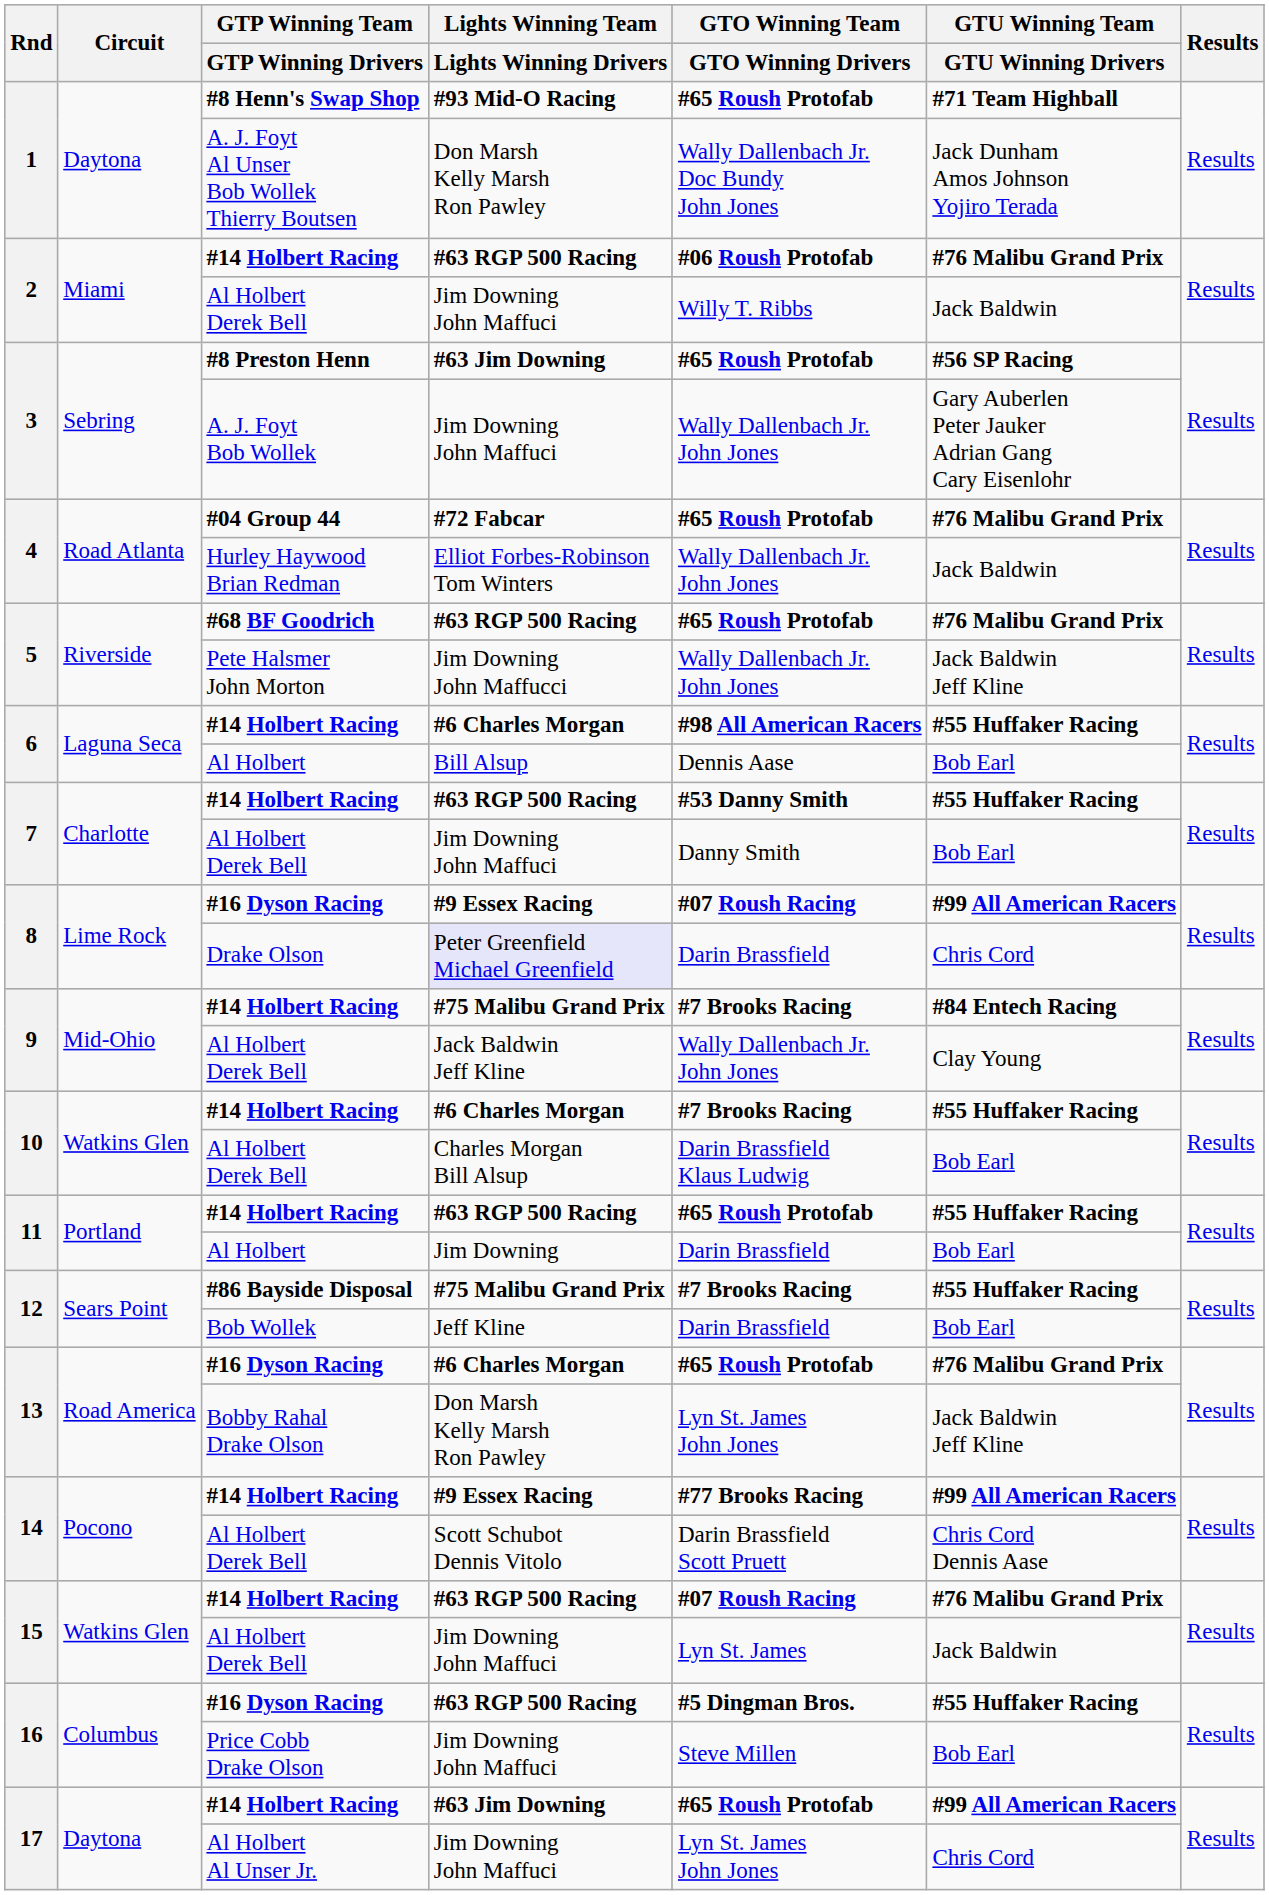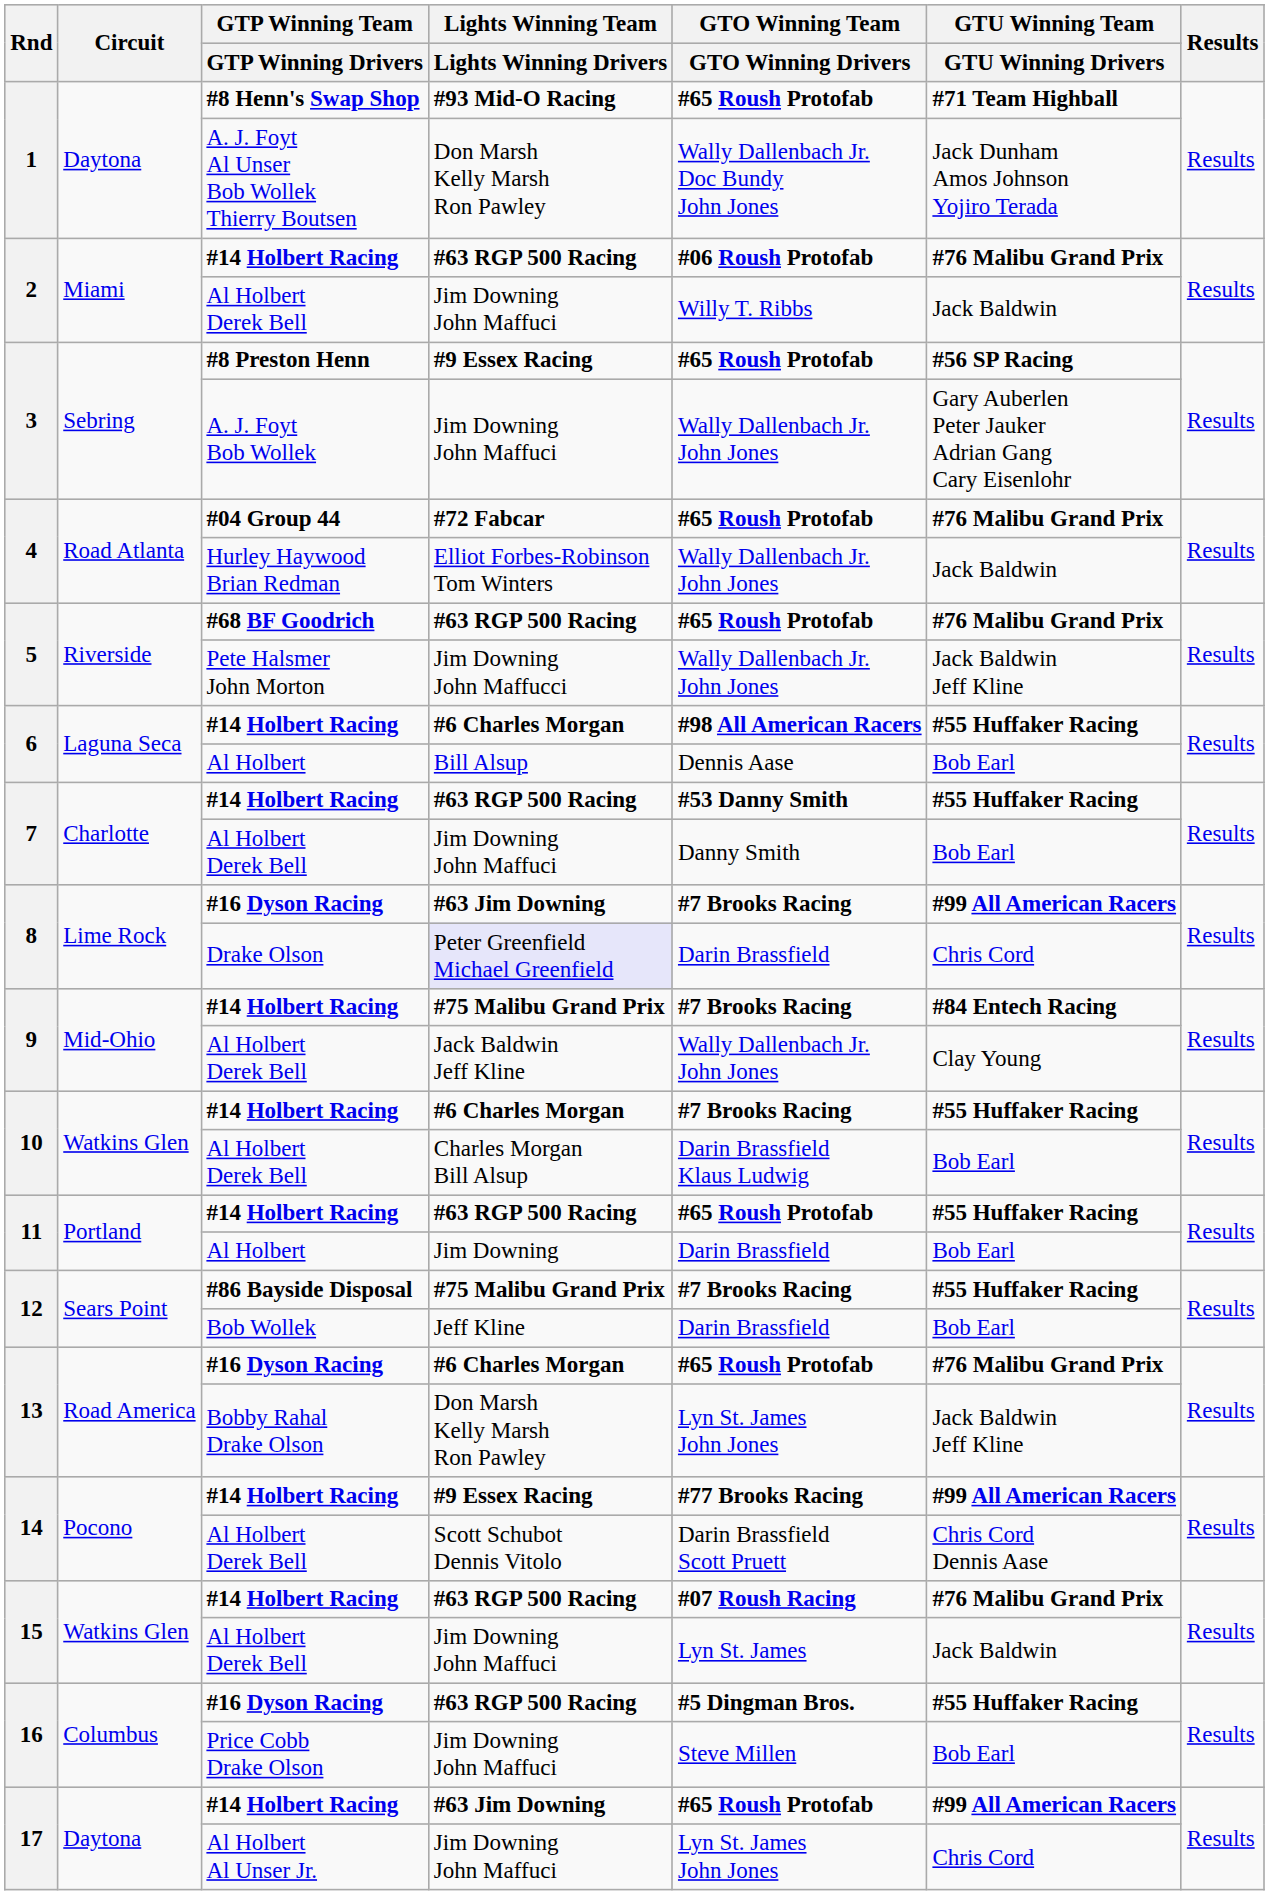#8 Preston Henn | Lights Winning Team / Lights Winning Drivers: #63 Jim Downing -> #9 Essex Racing
8 / #16 Dyson Racing | Lights Winning Team / Lights Winning Drivers: #9 Essex Racing -> #63 Jim Downing
8 / #16 Dyson Racing | GTO Winning Team / GTO Winning Drivers: #07 Roush Racing -> #7 Brooks Racing
